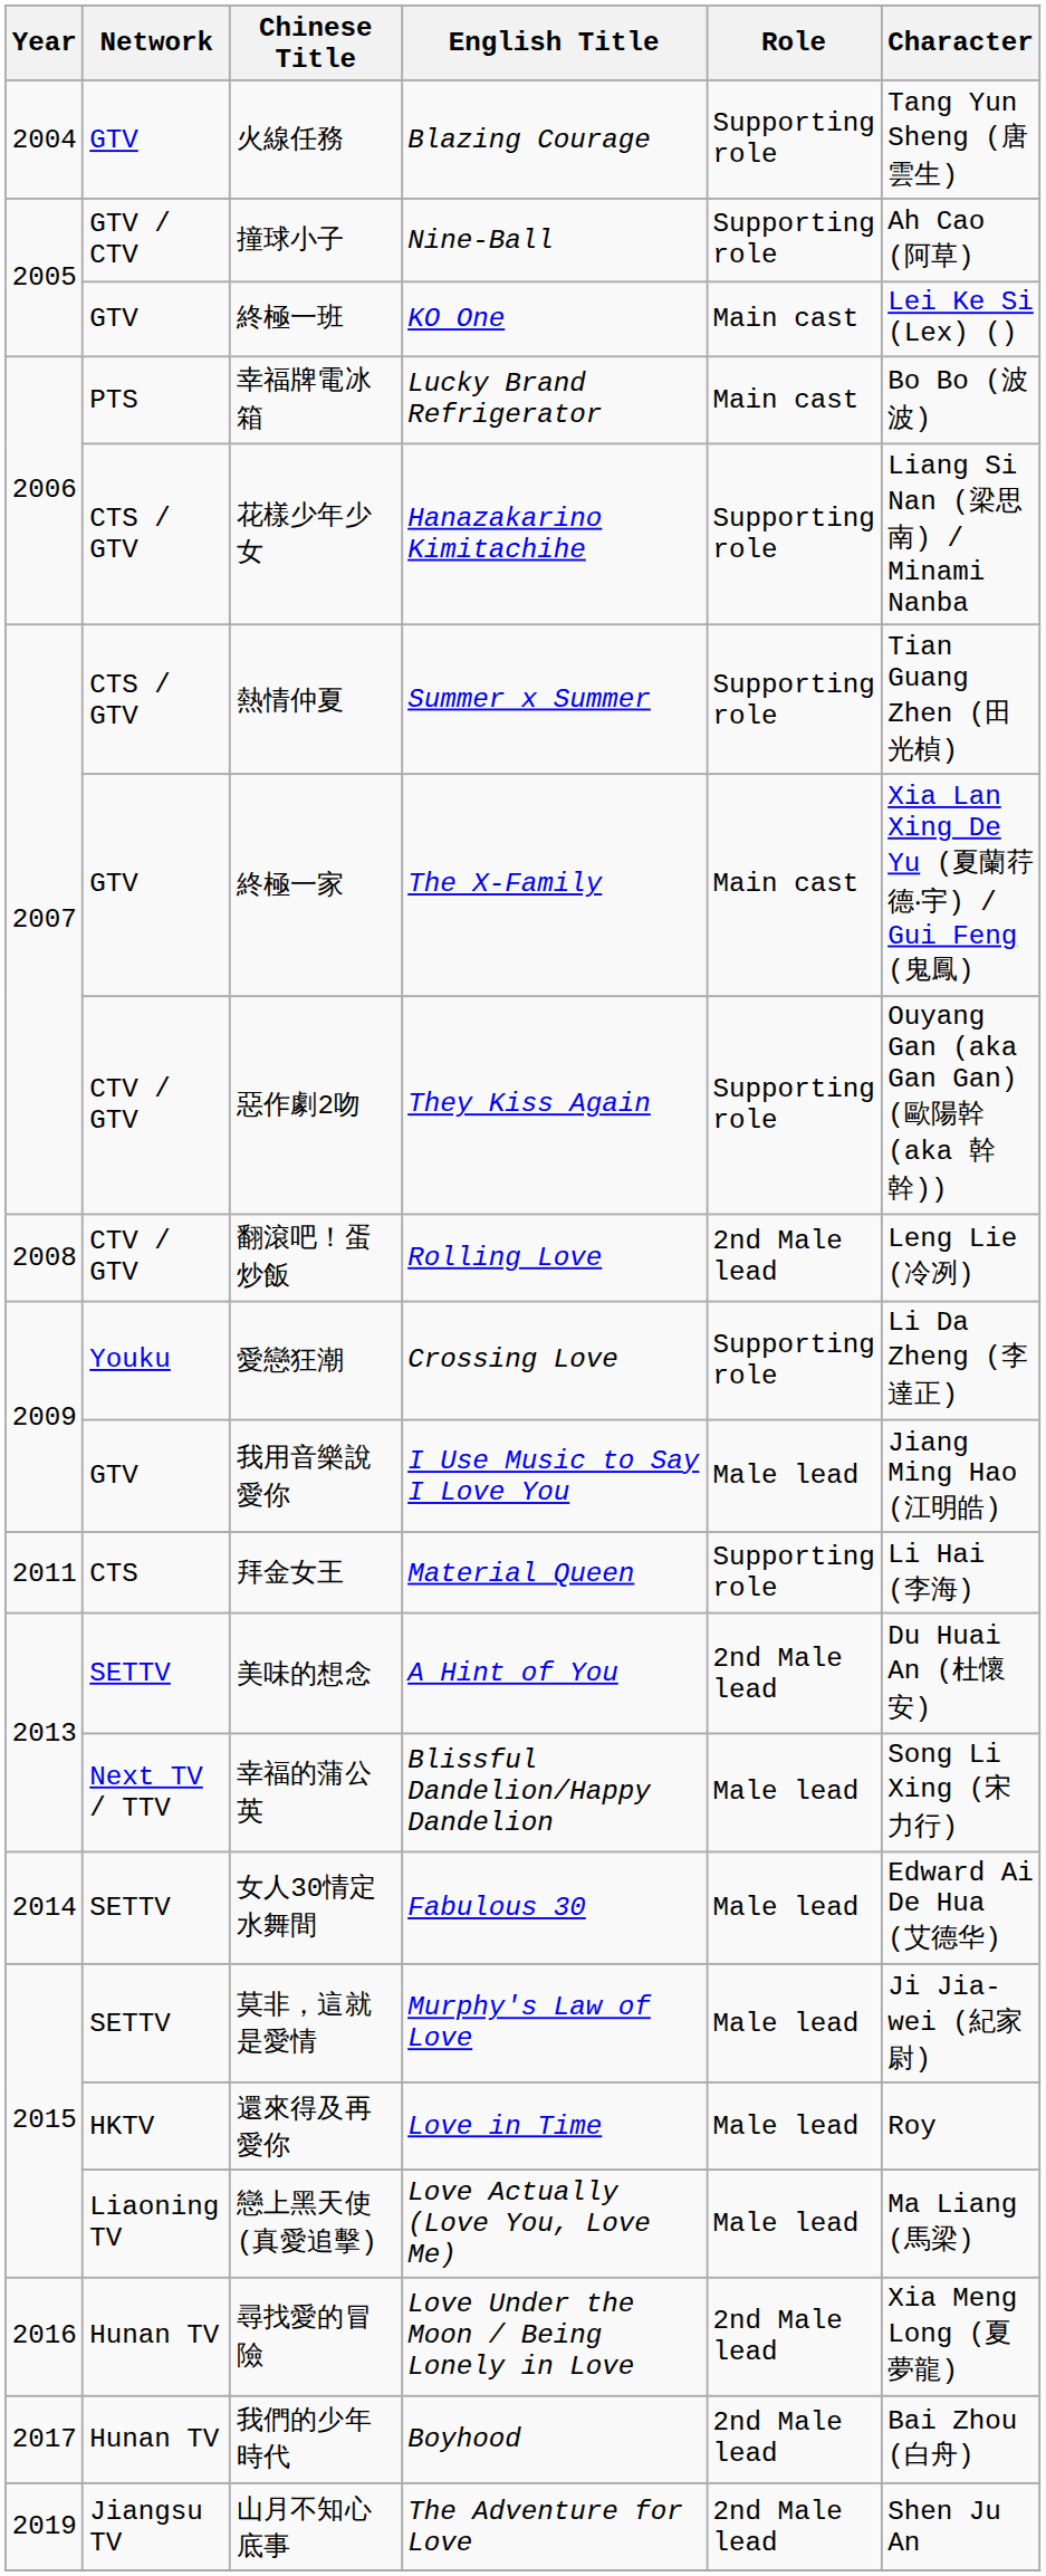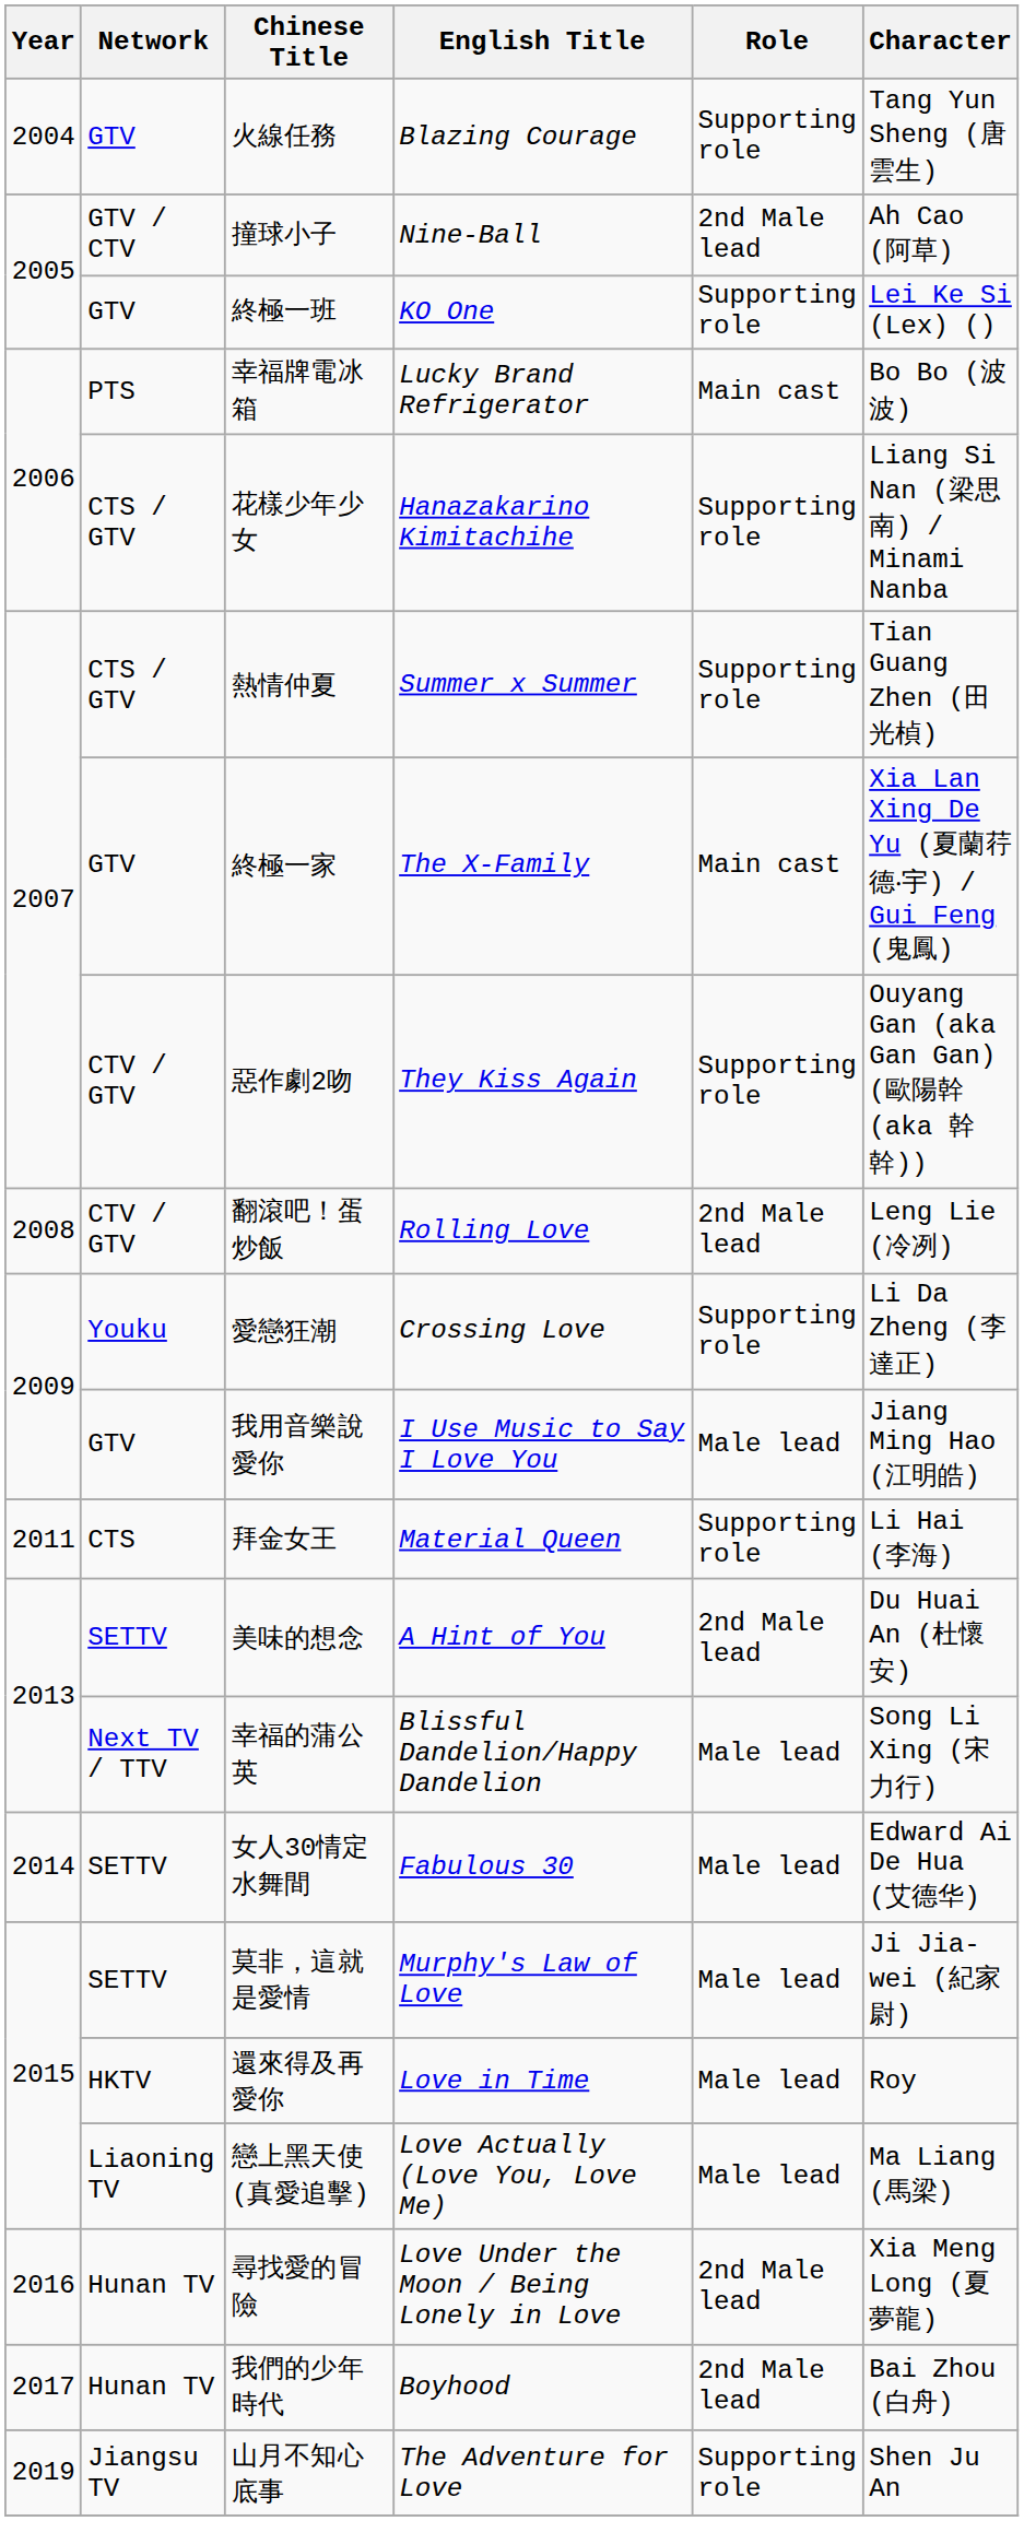撞球小子 | Role: Supporting role -> 2nd Male lead
終極一班 | Role: Main cast -> Supporting role
山月不知心底事 | Role: 2nd Male lead -> Supporting role
